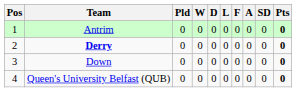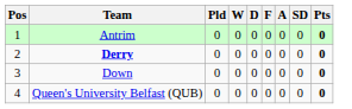- column: L | 0 | 0 | 0 | 0
